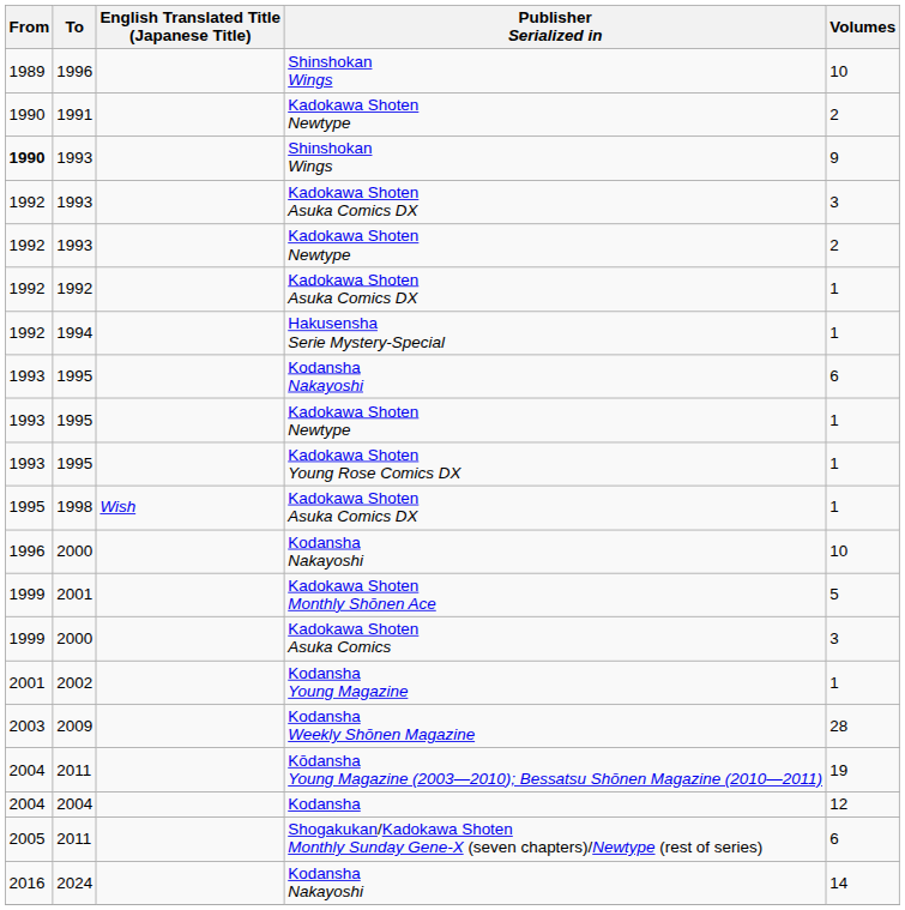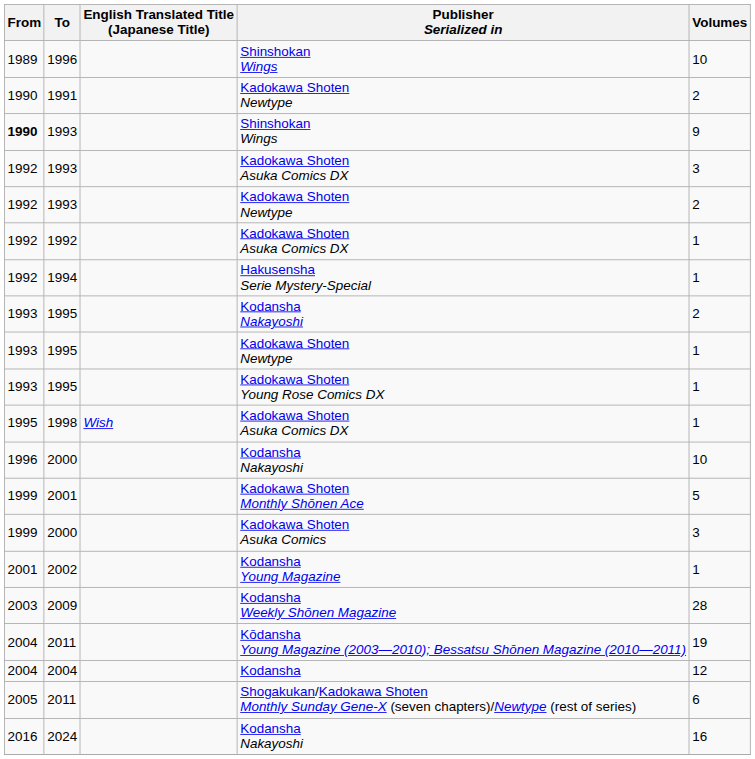1995 / Kodansha Nakayoshi | Volumes: 6 -> 2
2024 | Volumes: 14 -> 16
